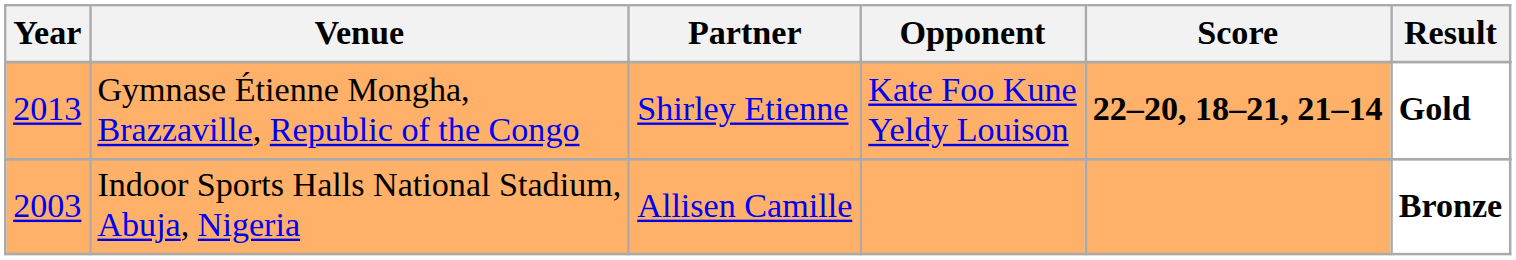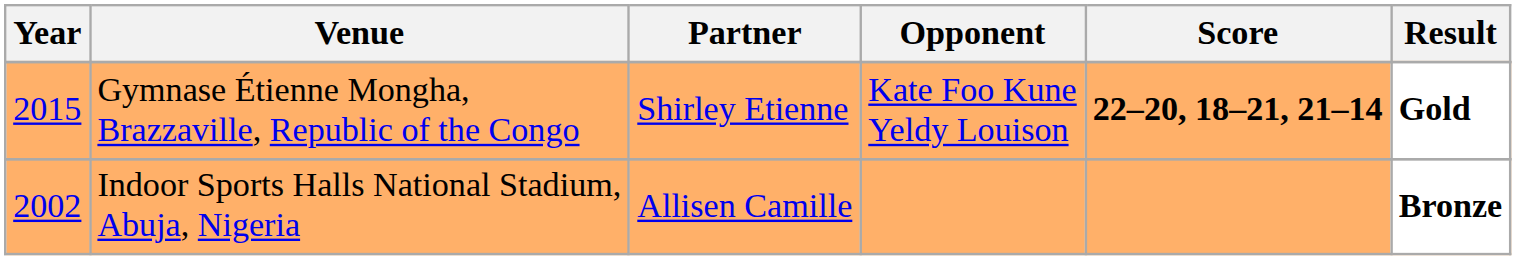Gymnase Étienne Mongha, Brazzaville, Republic of the Congo | Year: 2013 -> 2015
Indoor Sports Halls National Stadium, Abuja, Nigeria | Year: 2003 -> 2002
